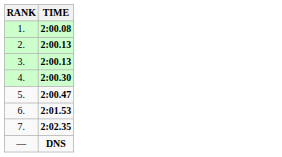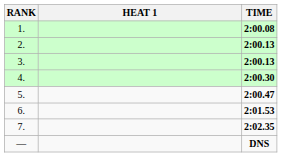+ column: HEAT 1
